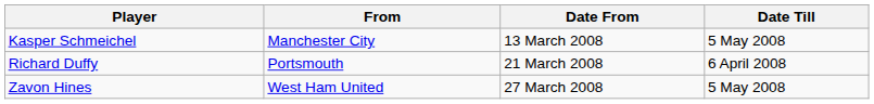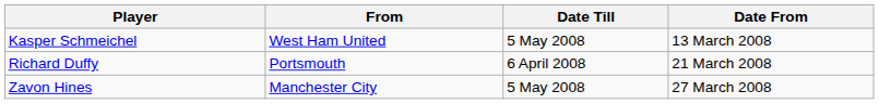columns swapped: Date From <-> Date Till
Kasper Schmeichel | From: Manchester City -> West Ham United
Zavon Hines | From: West Ham United -> Manchester City
